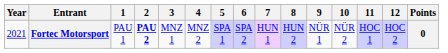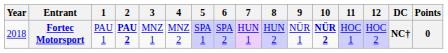+ column: DC | NC†
Fortec Motorsport | Year: 2021 -> 2018
Fortec Motorsport | 10: normal -> bold
